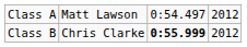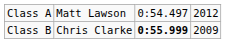Class B | column 4: 2012 -> 2009
